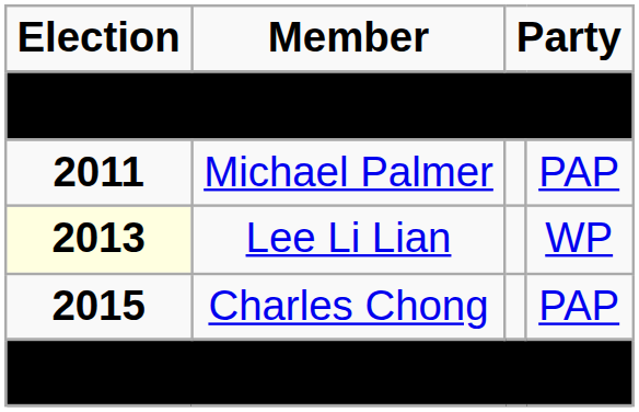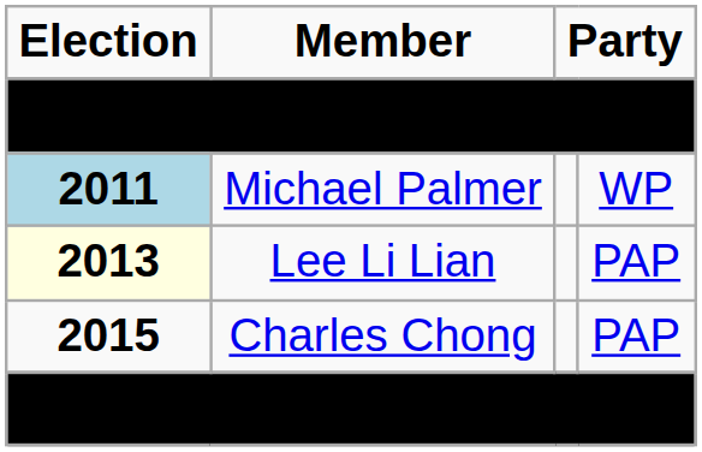Michael Palmer | Election: no background -> lightblue background
Michael Palmer | column 4: PAP -> WP
Lee Li Lian | column 4: WP -> PAP
